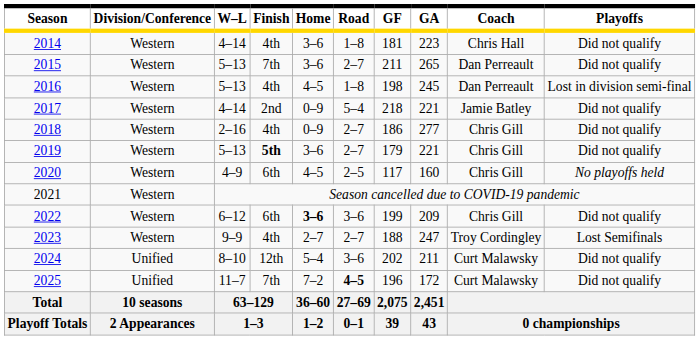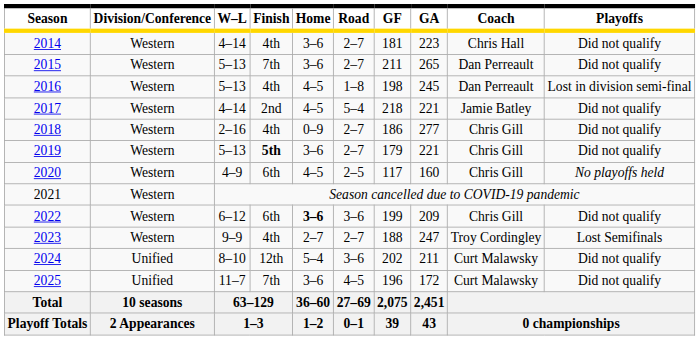2014 | Road: 1–8 -> 2–7
2017 | Home: 0–9 -> 4–5
2025 | Home: 7–2 -> 3–6
2025 | Road: bold -> normal
